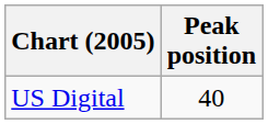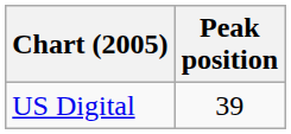US Digital | Peak position: 40 -> 39
